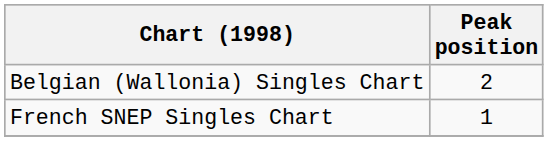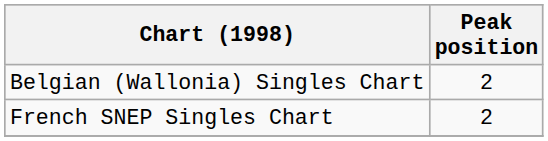French SNEP Singles Chart | Peak position: 1 -> 2
